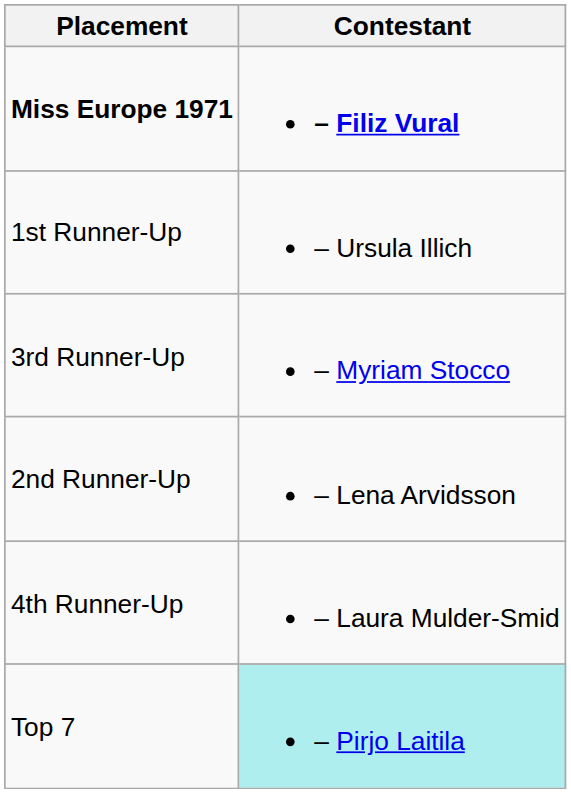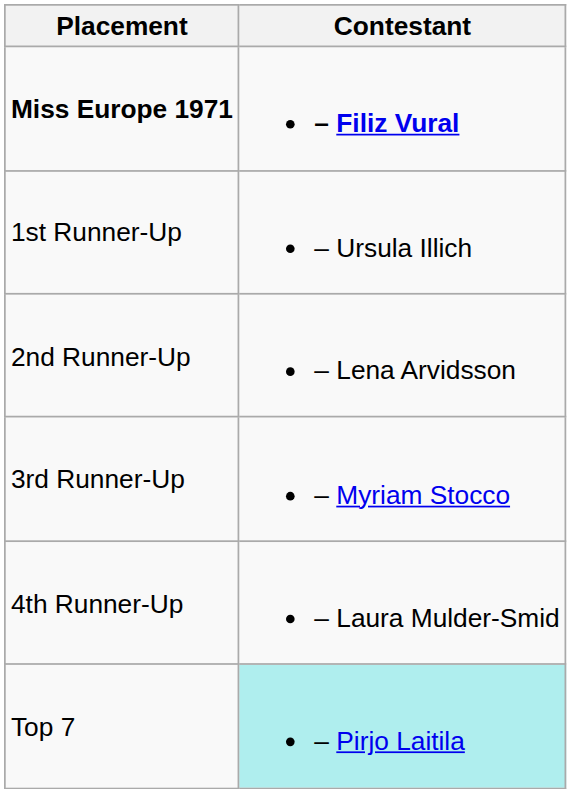rows swapped: 2nd Runner-Up <-> 3rd Runner-Up
